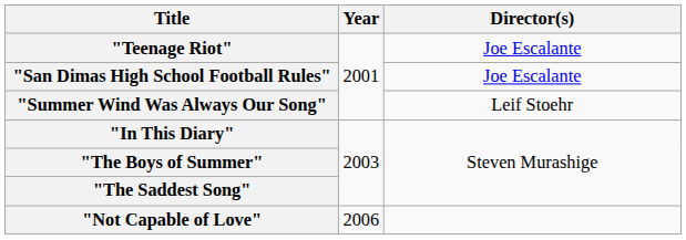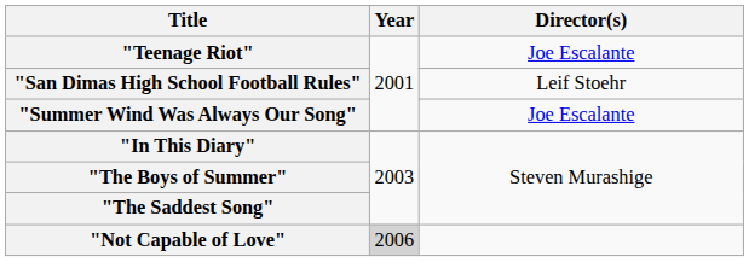"San Dimas High School Football Rules" | Director(s): Joe Escalante -> Leif Stoehr
"Summer Wind Was Always Our Song" | Director(s): Leif Stoehr -> Joe Escalante
"Not Capable of Love" | Year: no background -> lightgrey background
